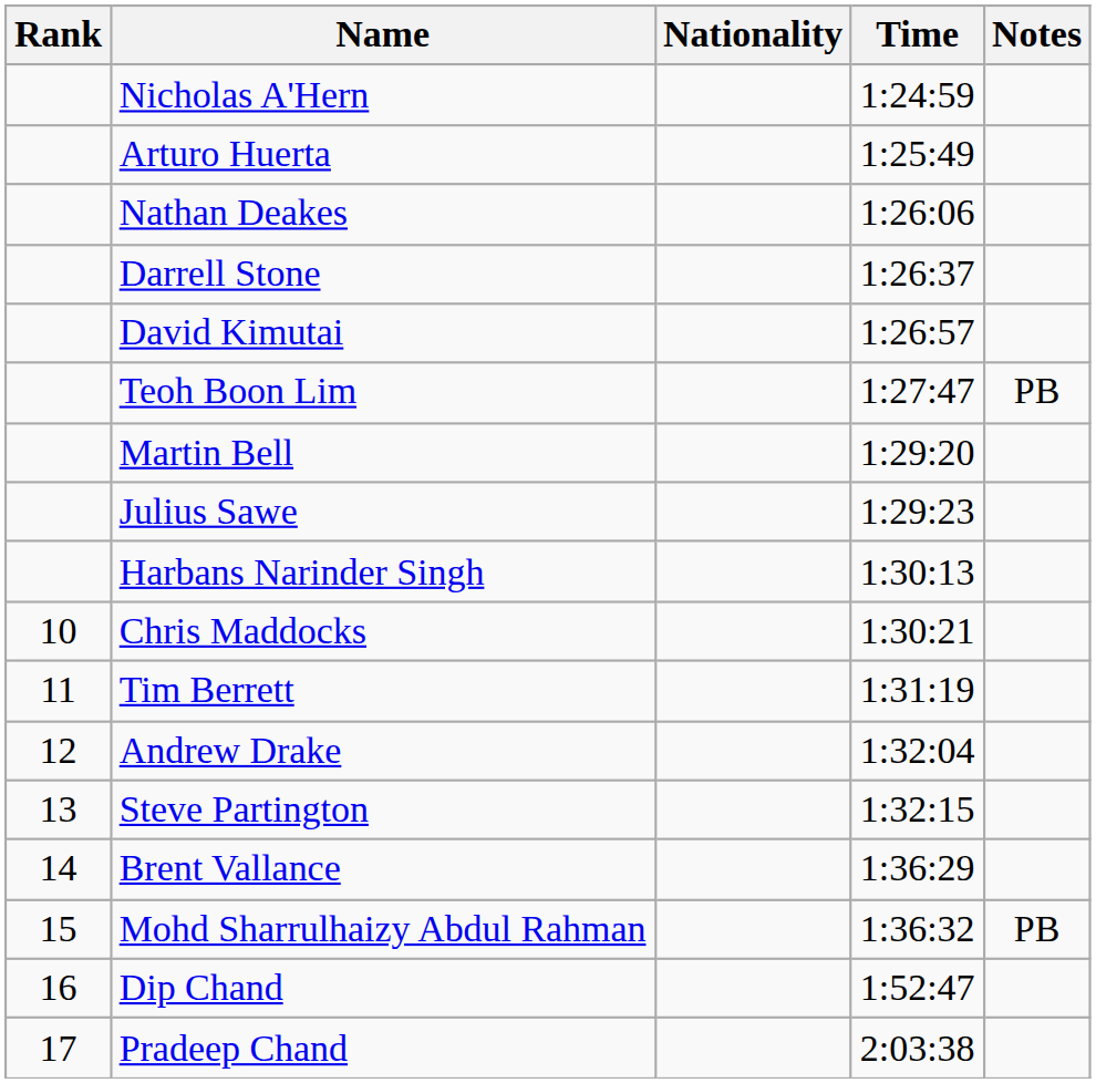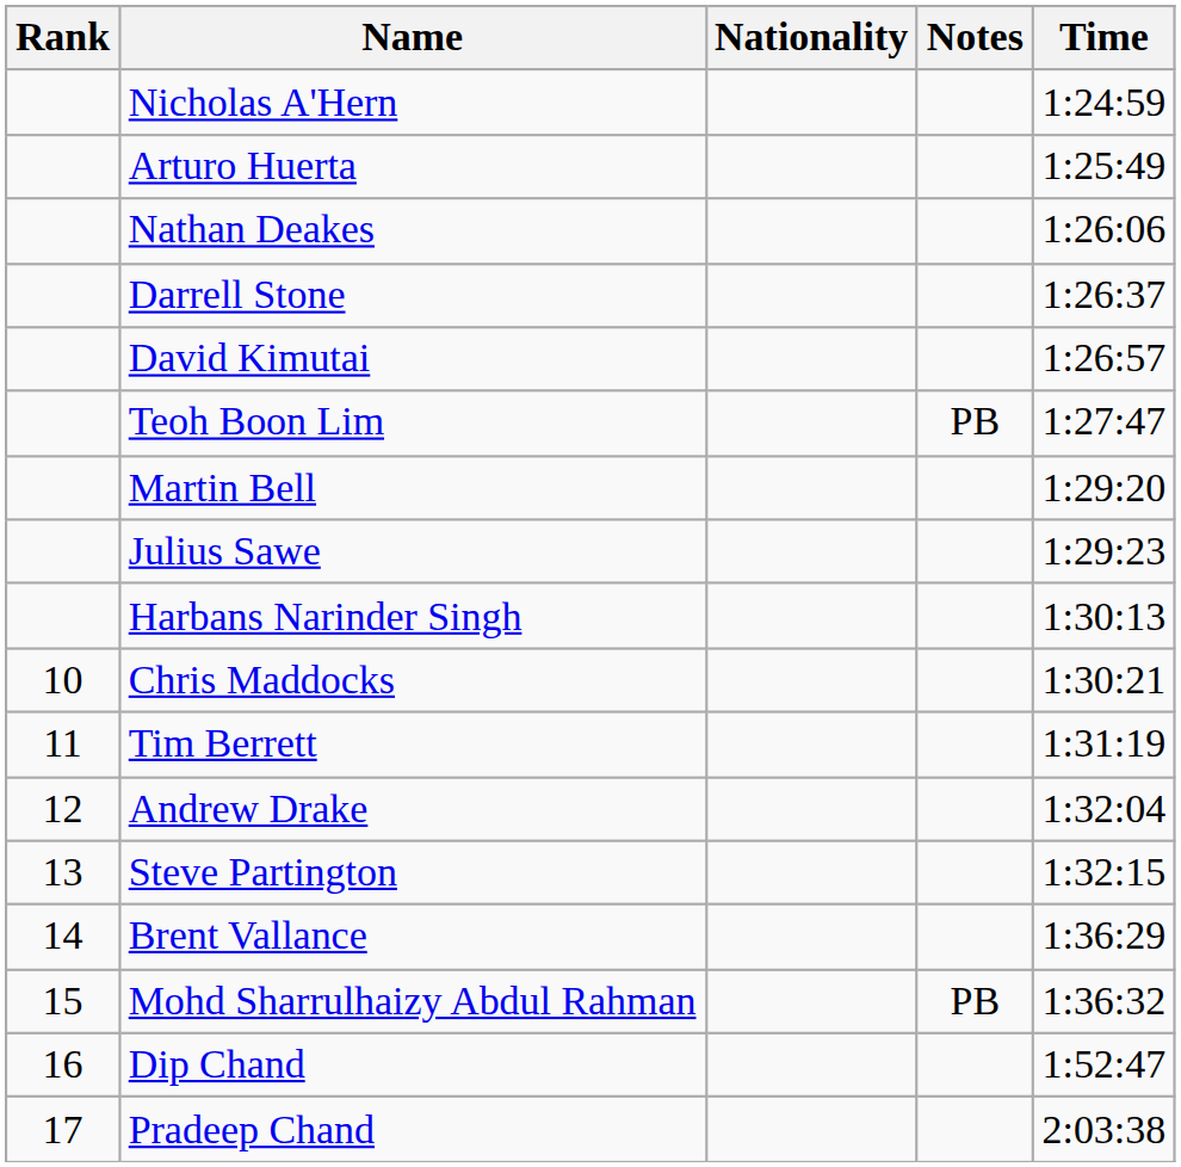columns swapped: Time <-> Notes
